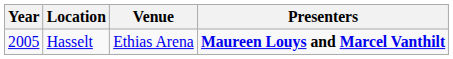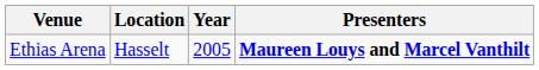columns swapped: Year <-> Venue
